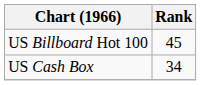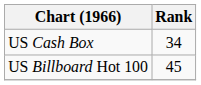rows swapped: US Billboard Hot 100 <-> US Cash Box
